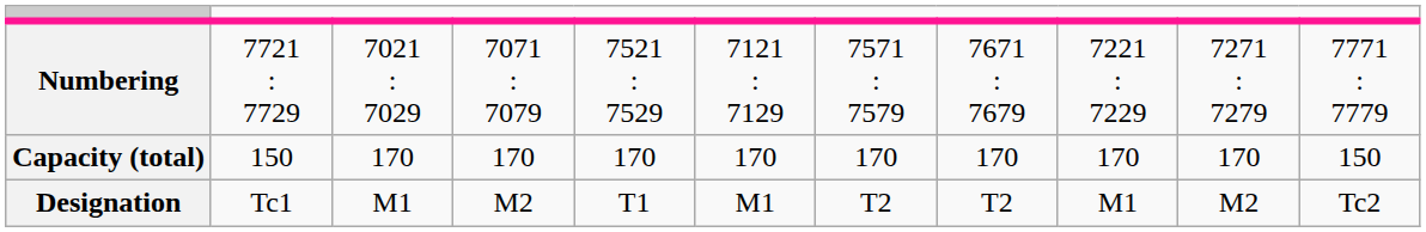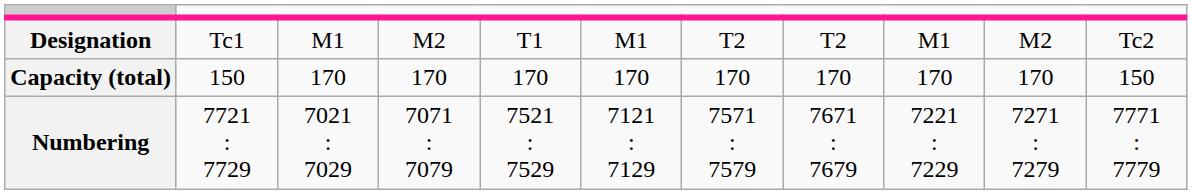rows swapped: Designation <-> Numbering
